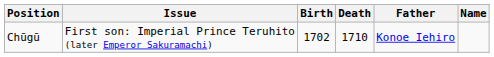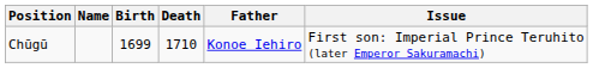columns swapped: Name <-> Issue
Chūgū | Birth: 1702 -> 1699
